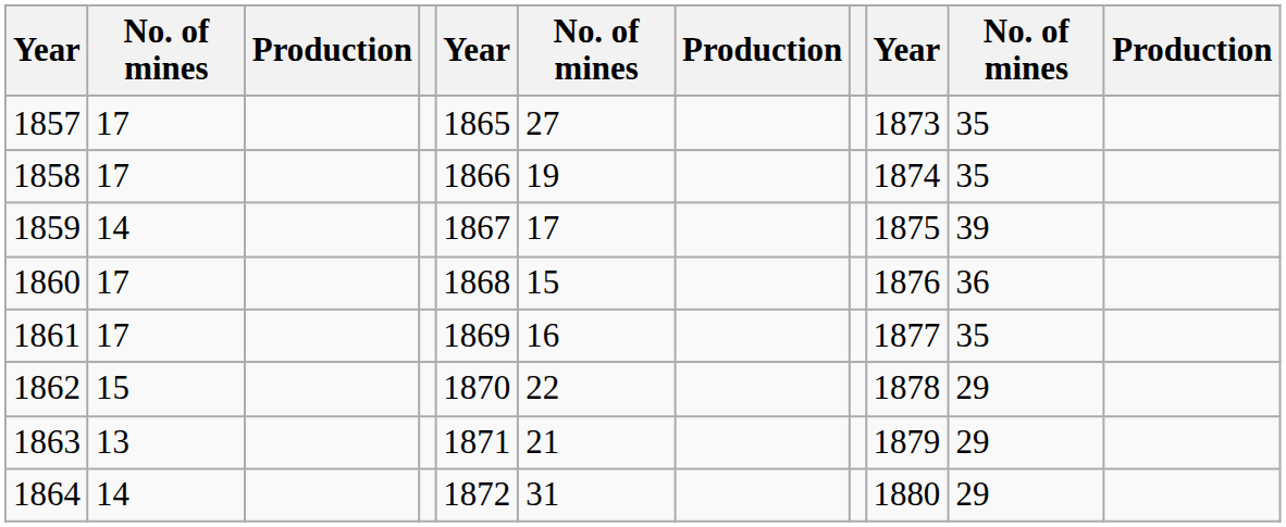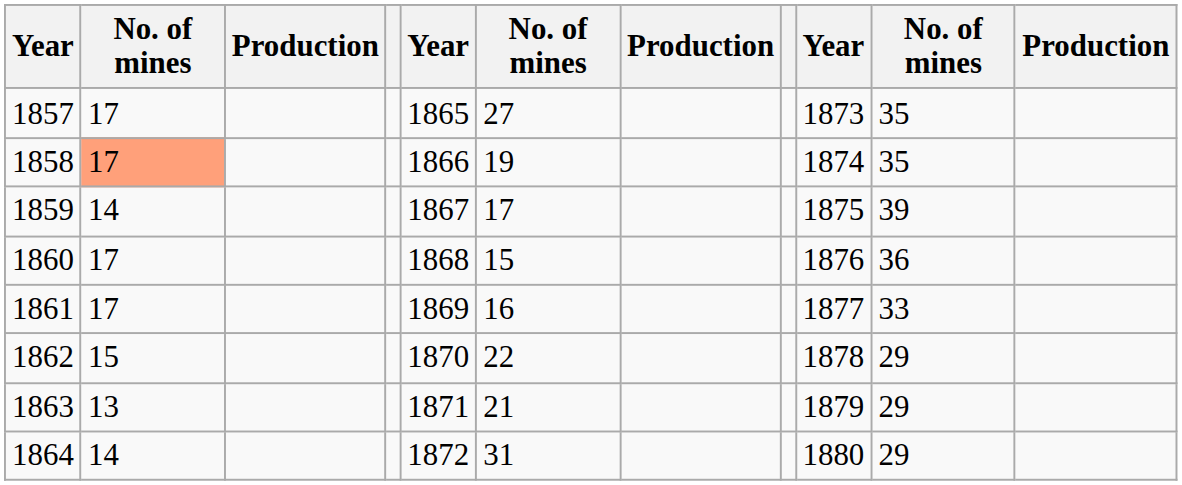1858 | column 2: no background -> lightsalmon background
1861 | column 10: 35 -> 33
